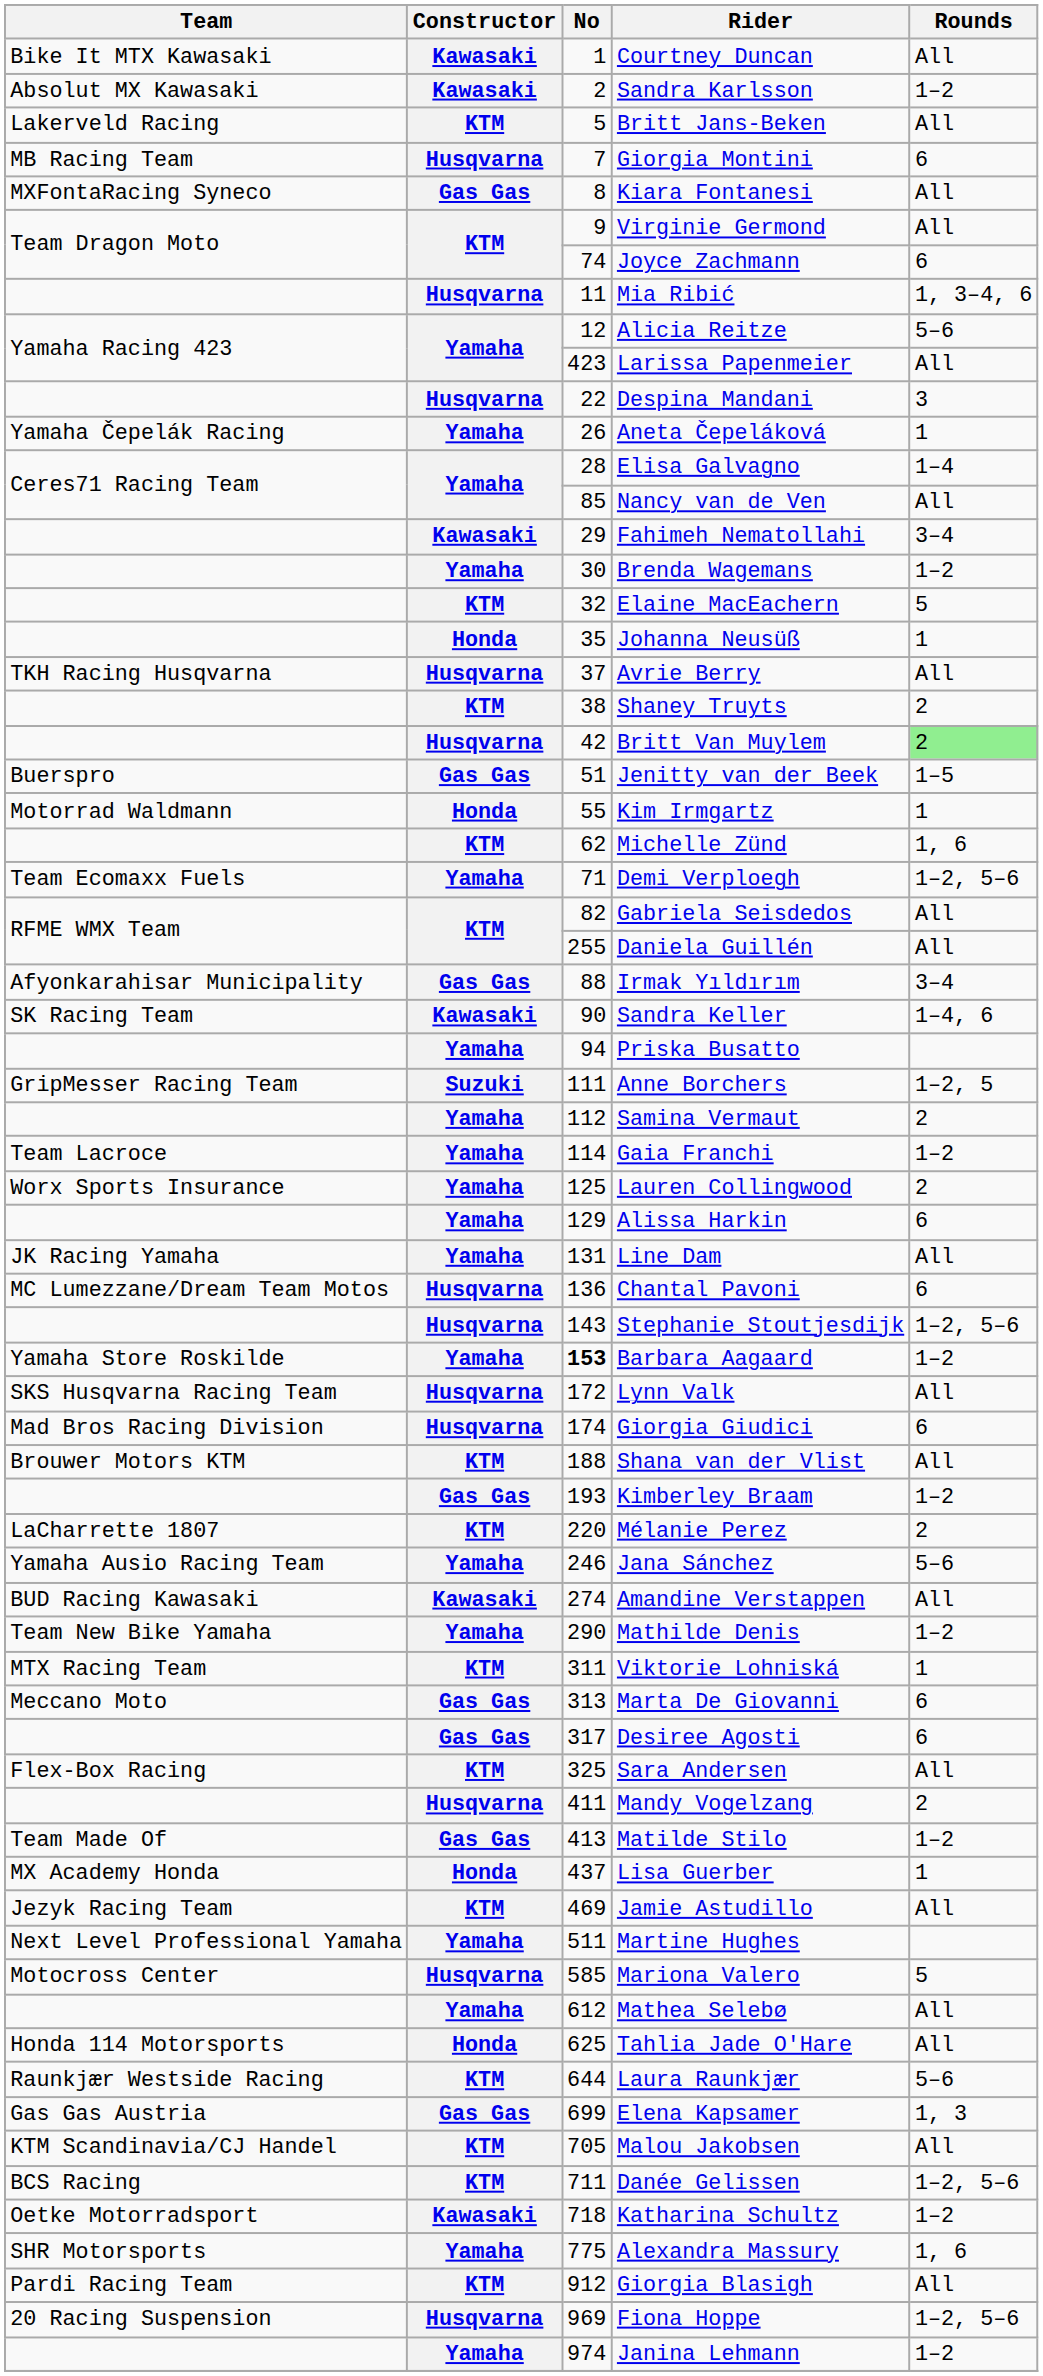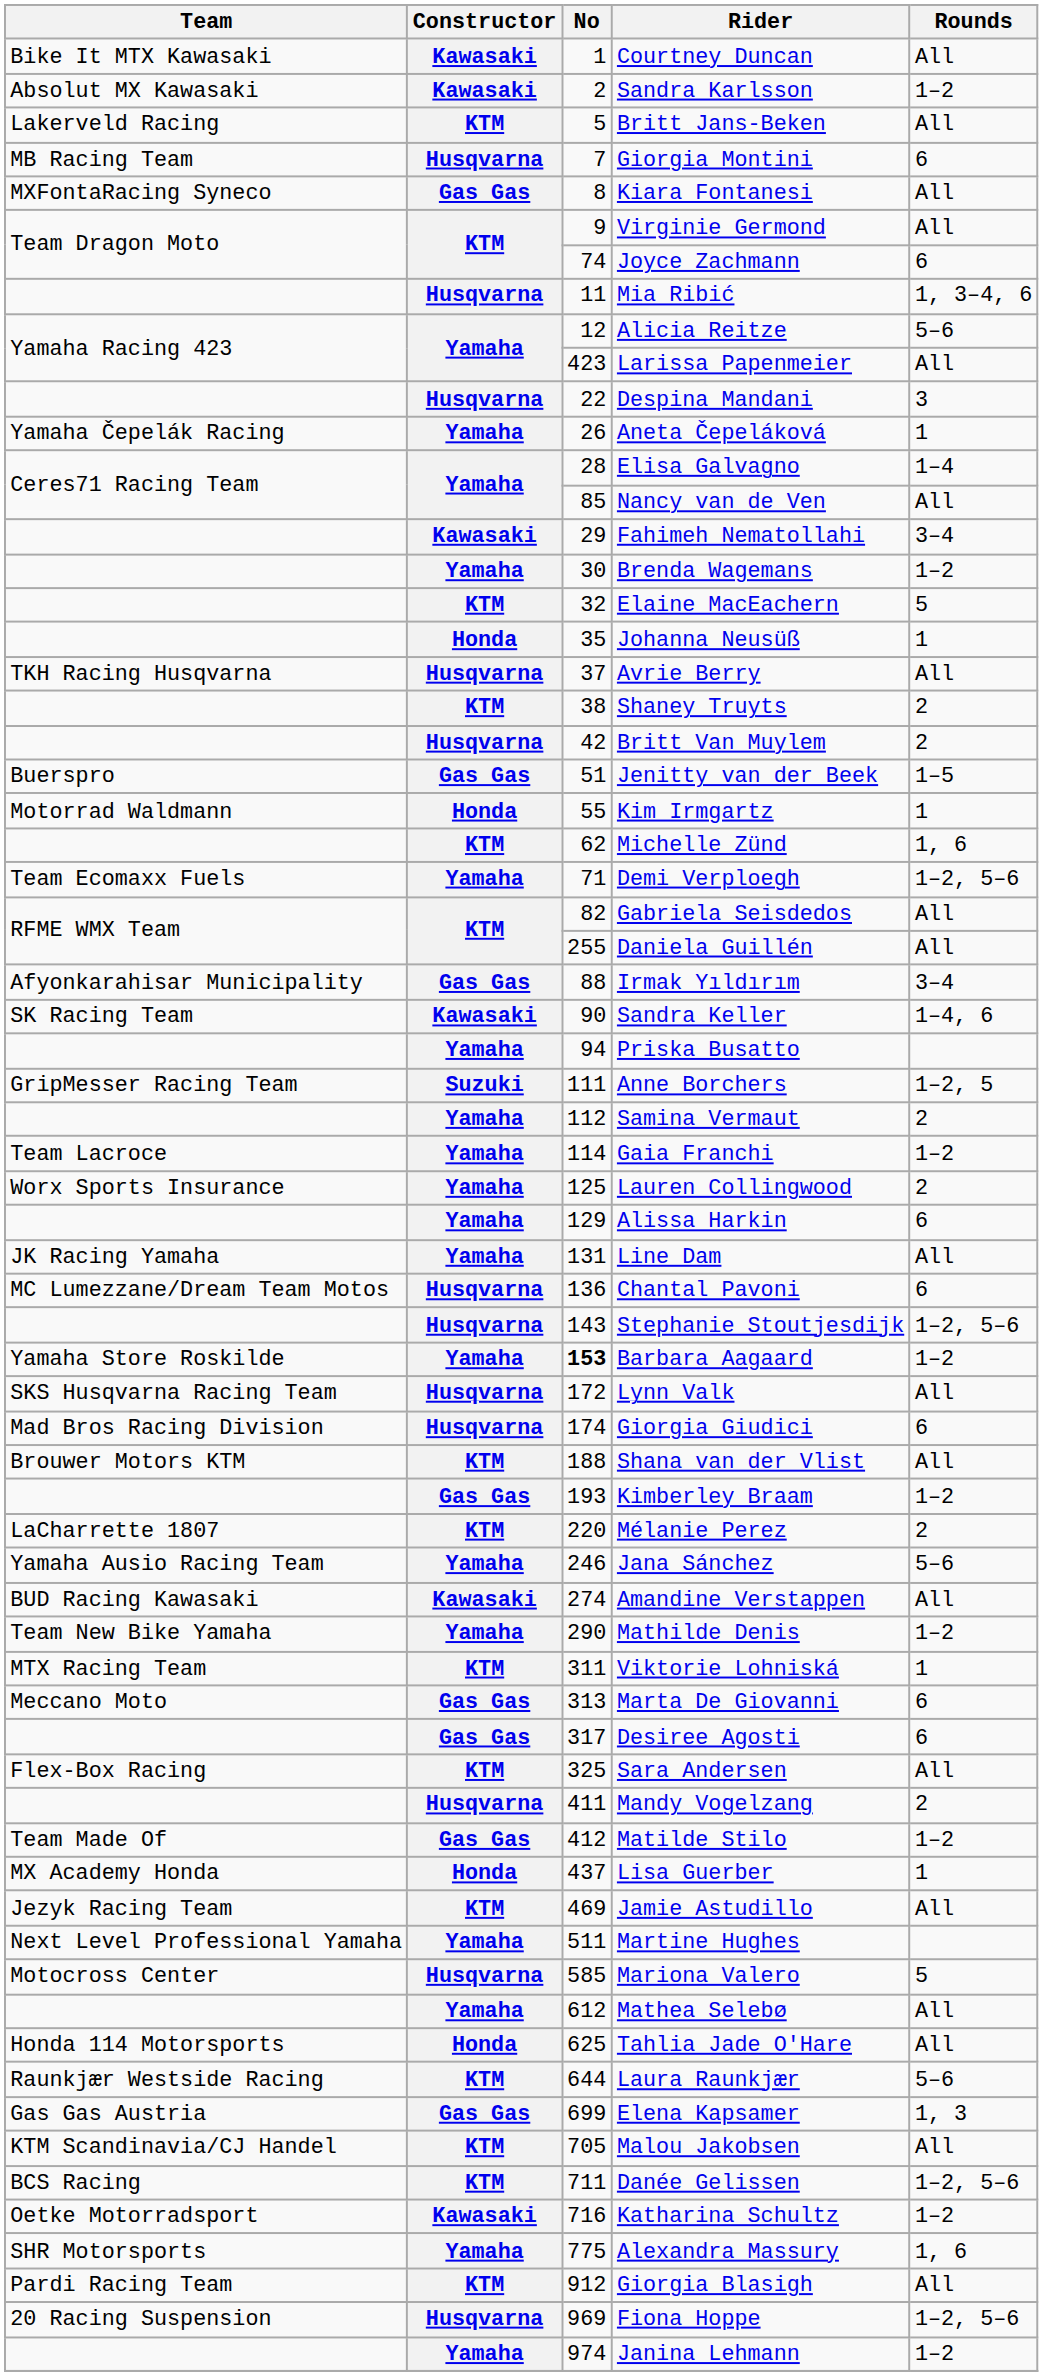Britt Van Muylem | Rounds: lightgreen background -> no background
Matilde Stilo | No: 413 -> 412
Katharina Schultz | No: 718 -> 716
